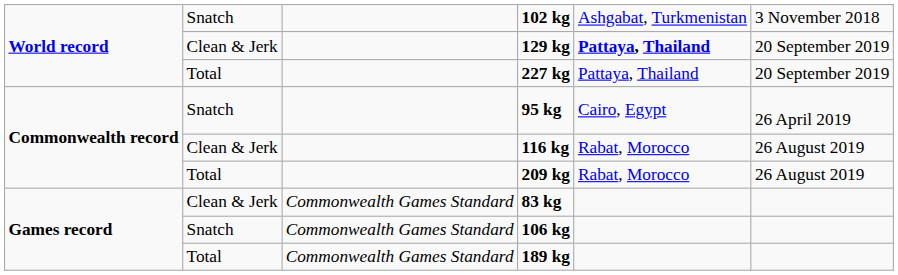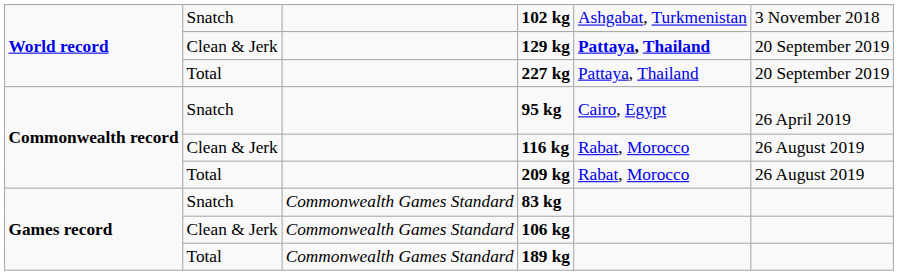83 kg | column 2: Clean & Jerk -> Snatch
106 kg | column 2: Snatch -> Clean & Jerk
